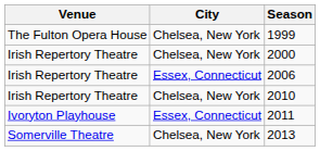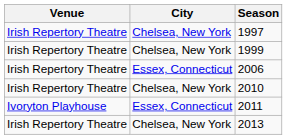+ row: Irish Repertory Theatre | Chelsea, New York | 1997
1999 | Venue: The Fulton Opera House -> Irish Repertory Theatre
- row: Irish Repertory Theatre | Chelsea, New York | 2000
2013 | Venue: Somerville Theatre -> Irish Repertory Theatre
